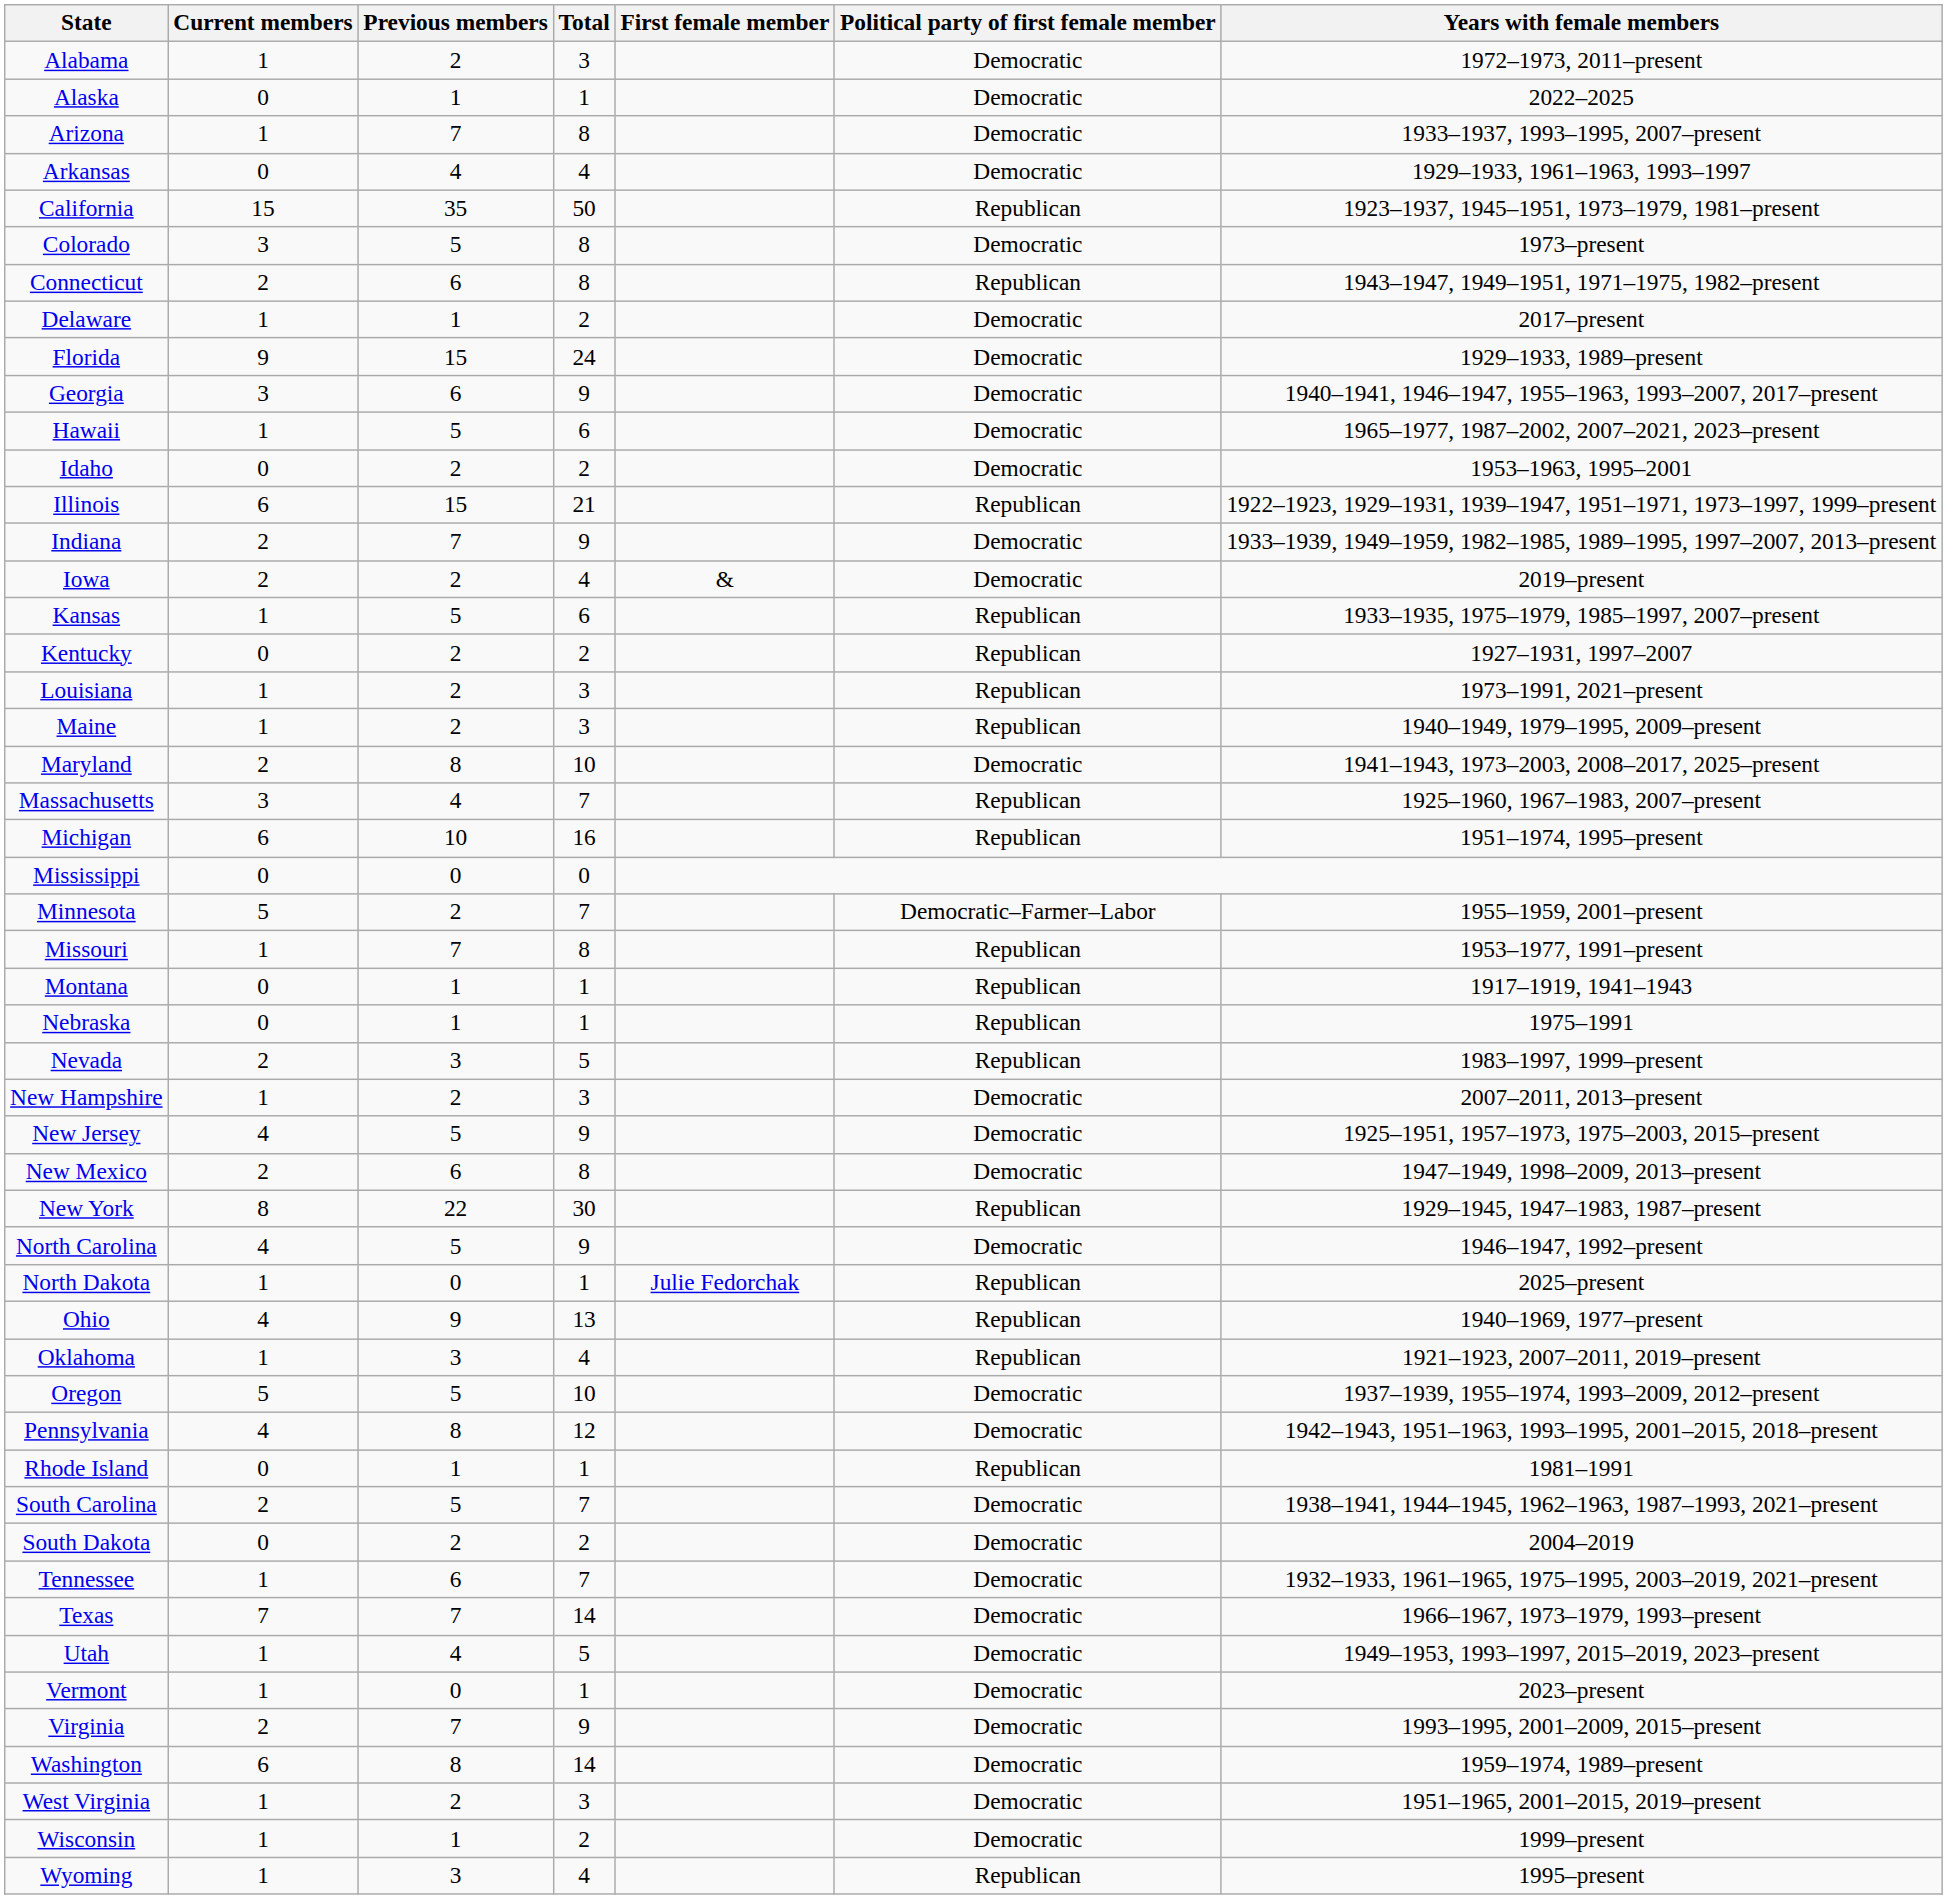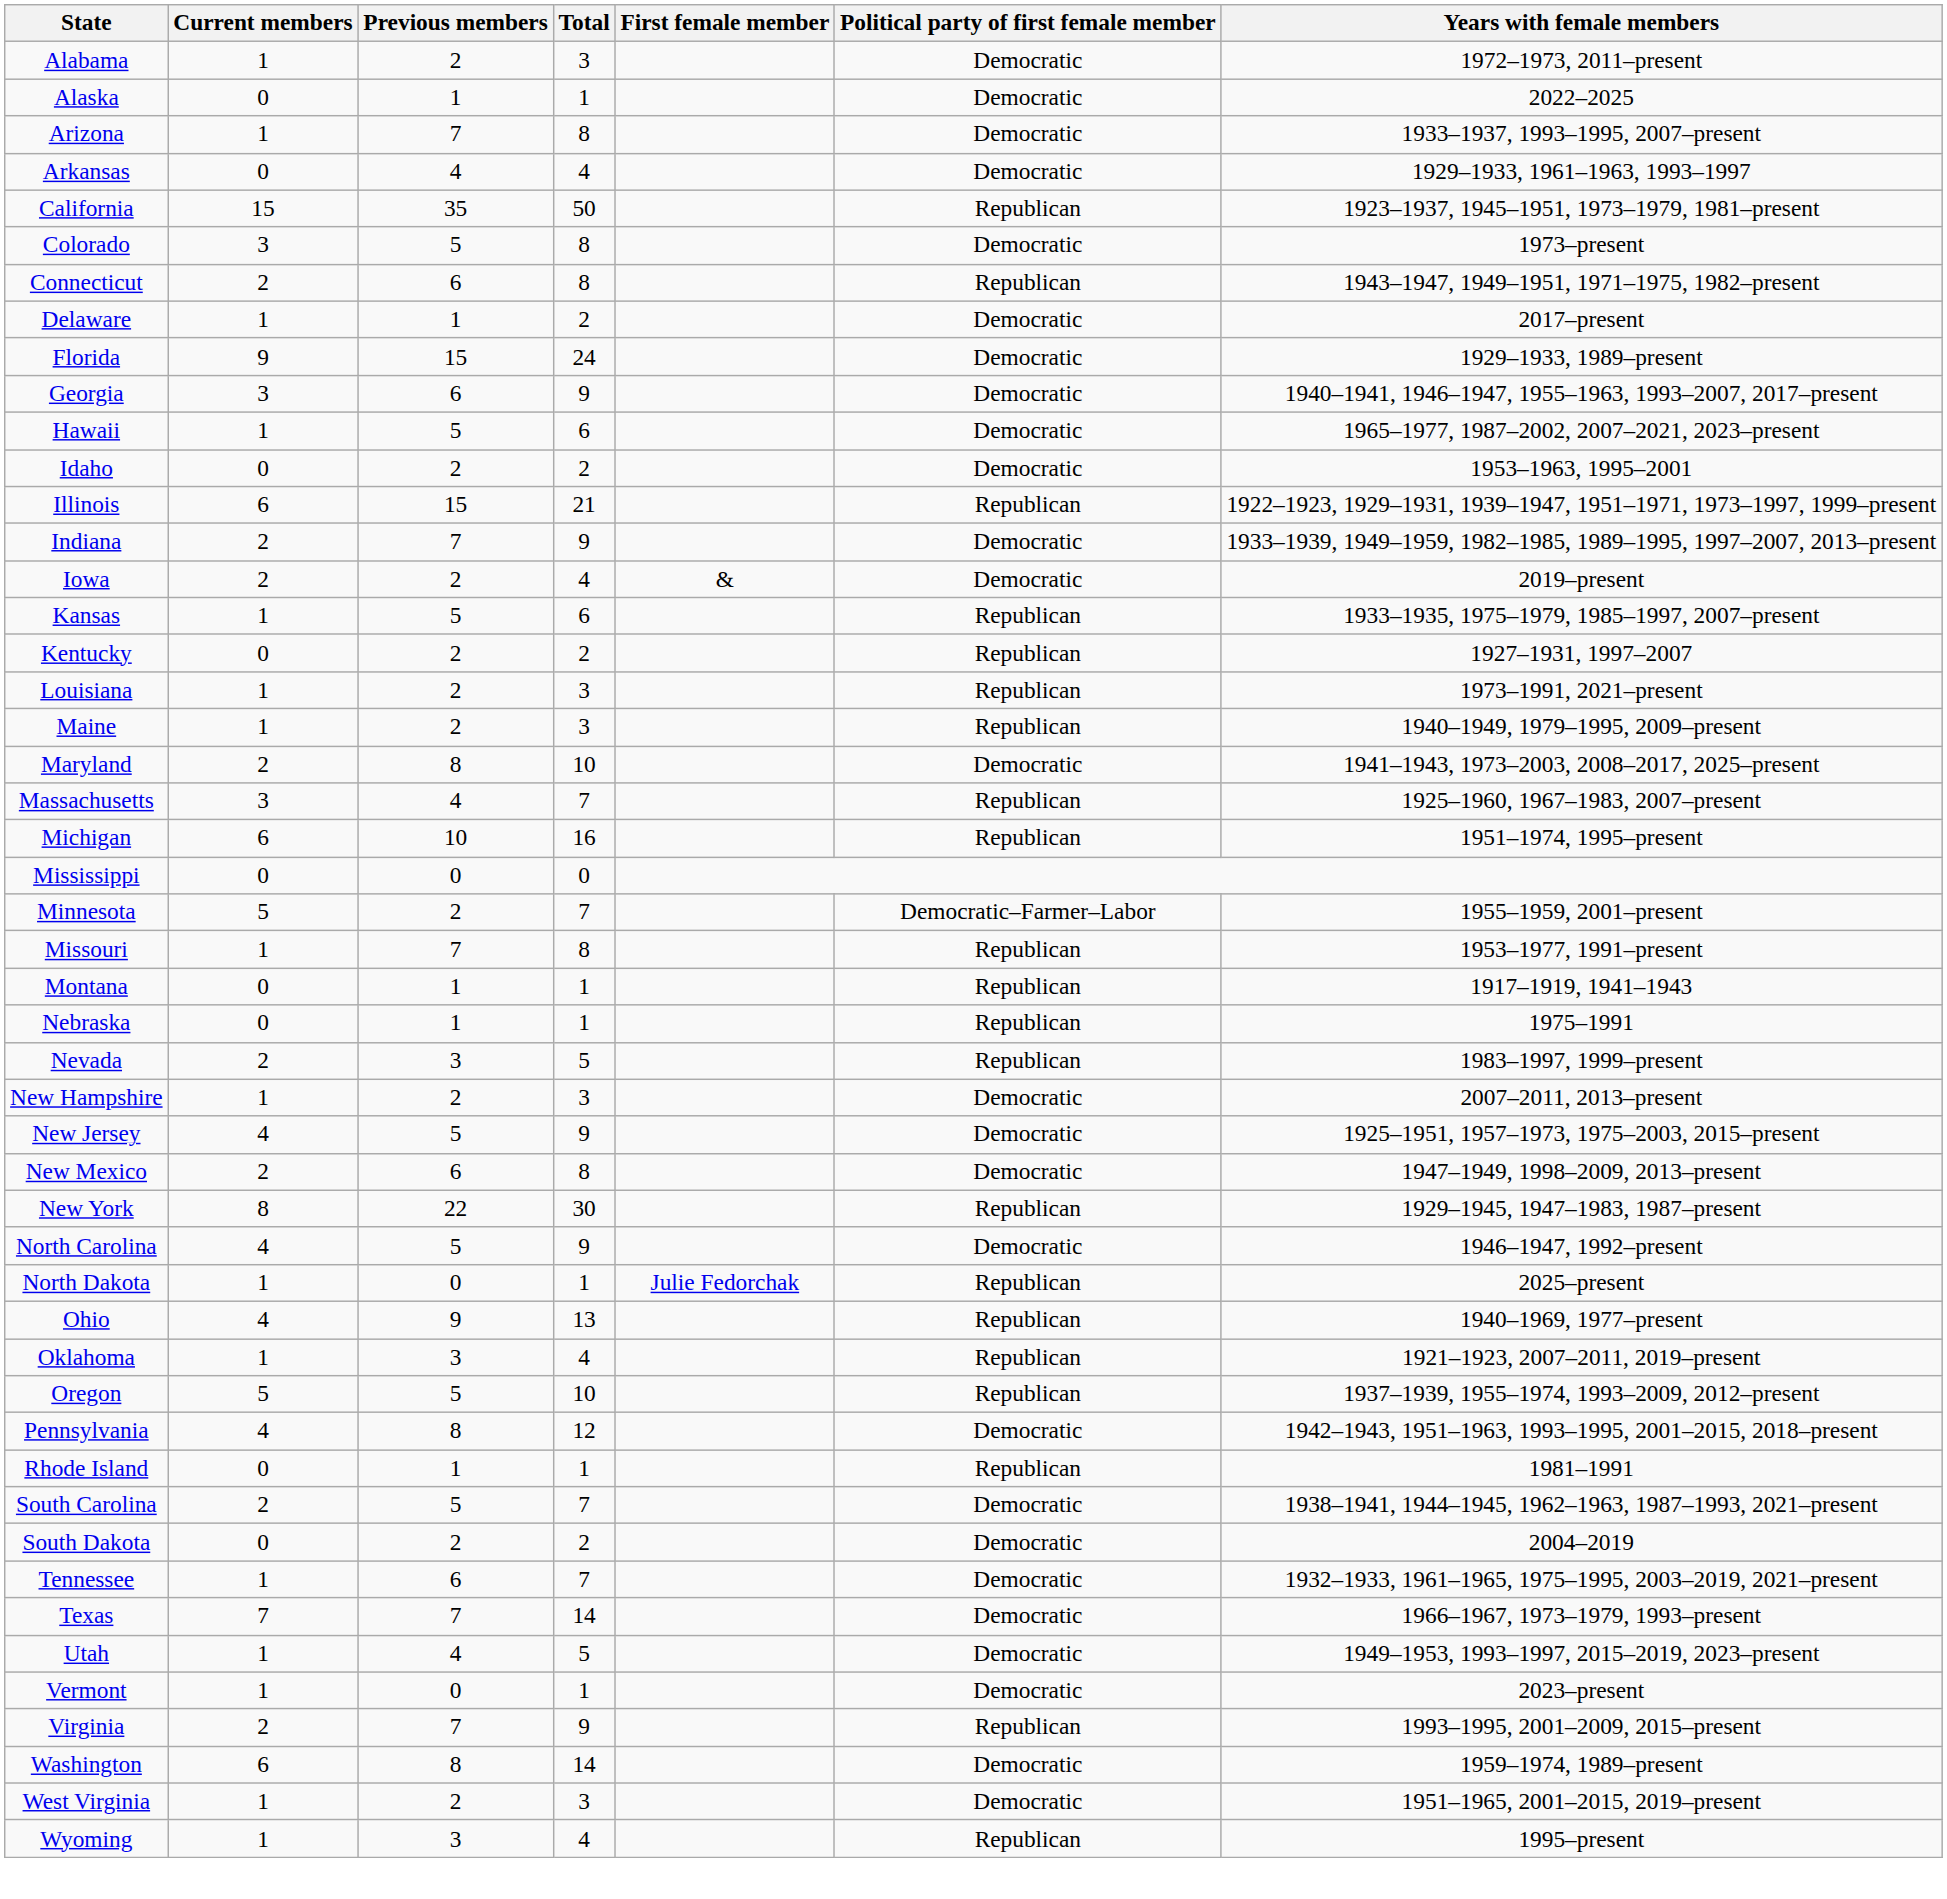Oregon | Political party of first female member: Democratic -> Republican
Virginia | Political party of first female member: Democratic -> Republican
- row: Wisconsin | 1 | 1 | 2 | Democratic | 1999–present
